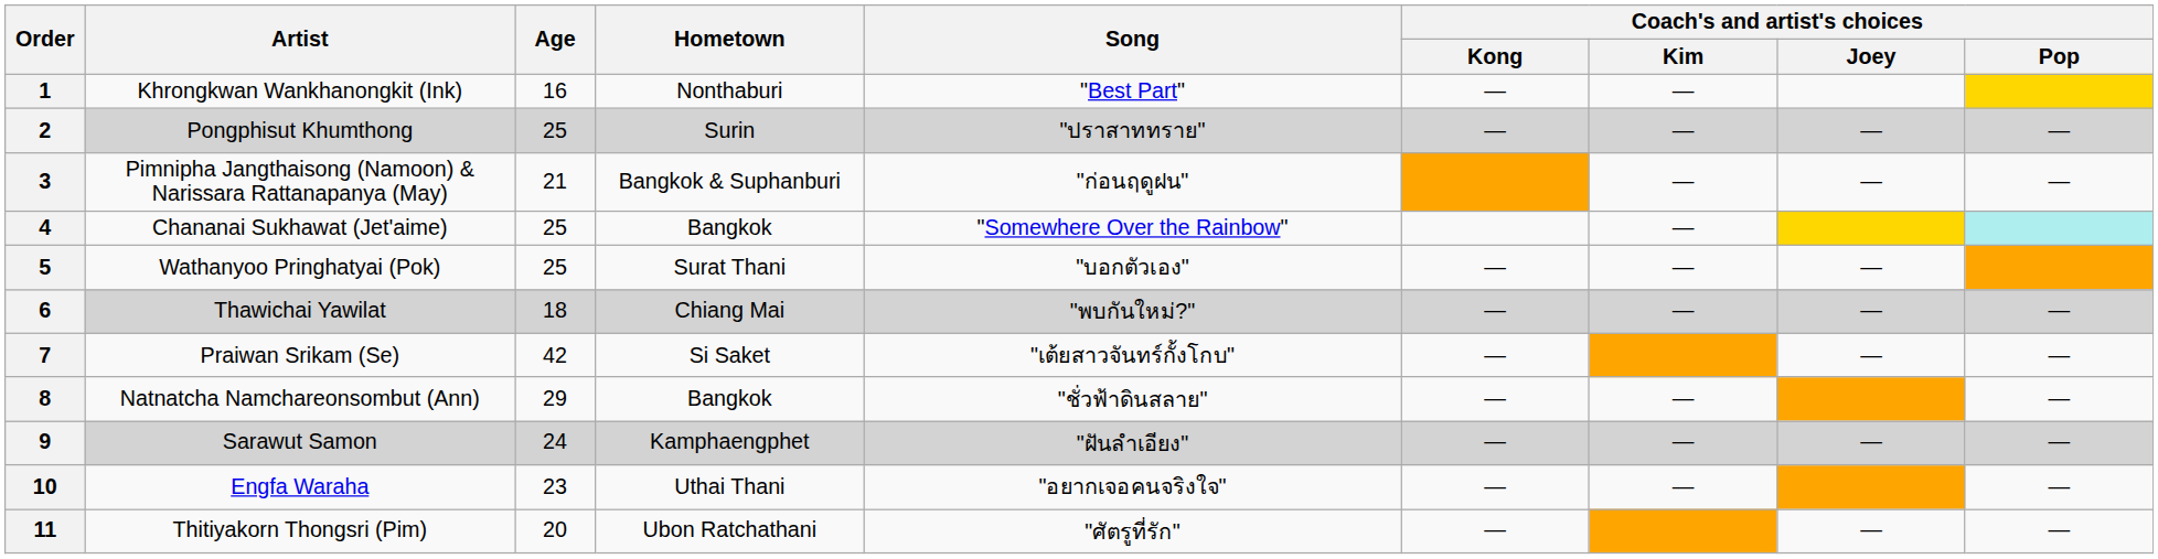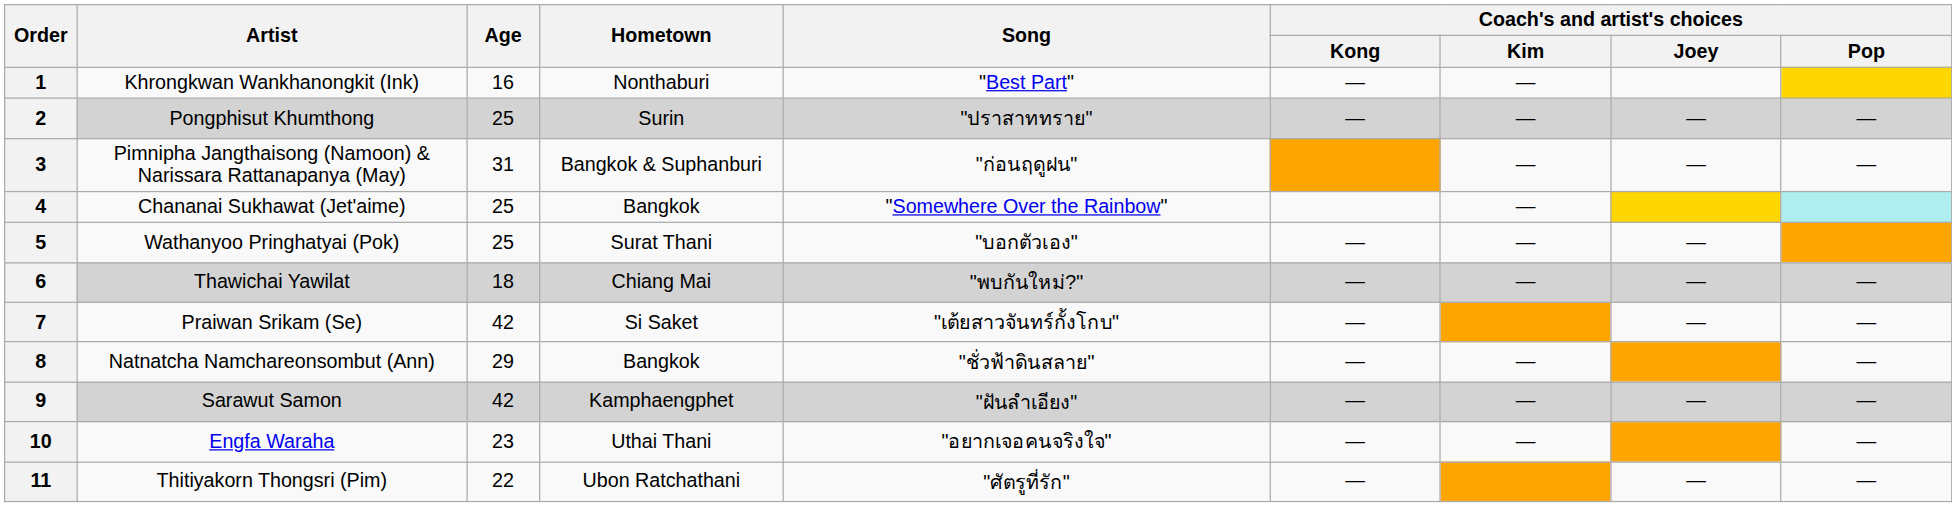3 | Age: 21 -> 31
9 | Age: 24 -> 42
11 | Age: 20 -> 22
